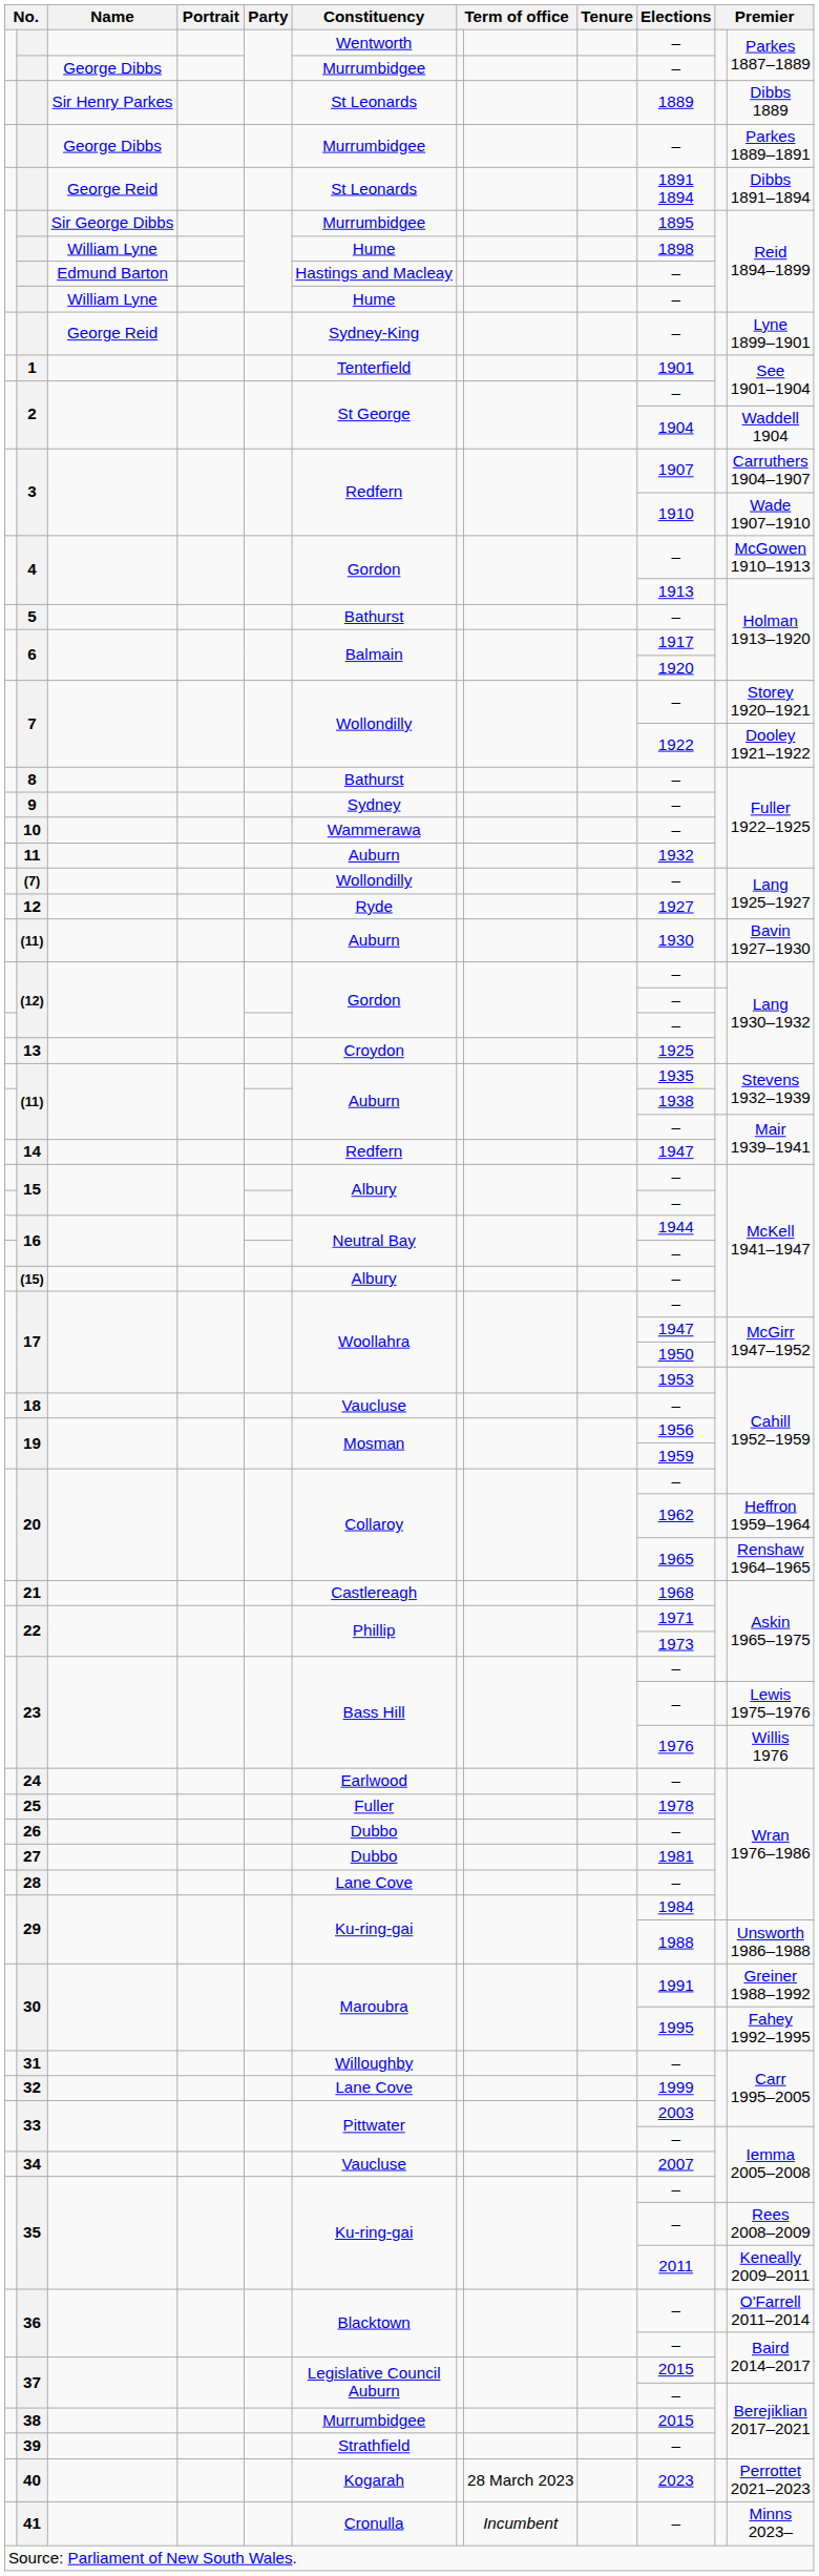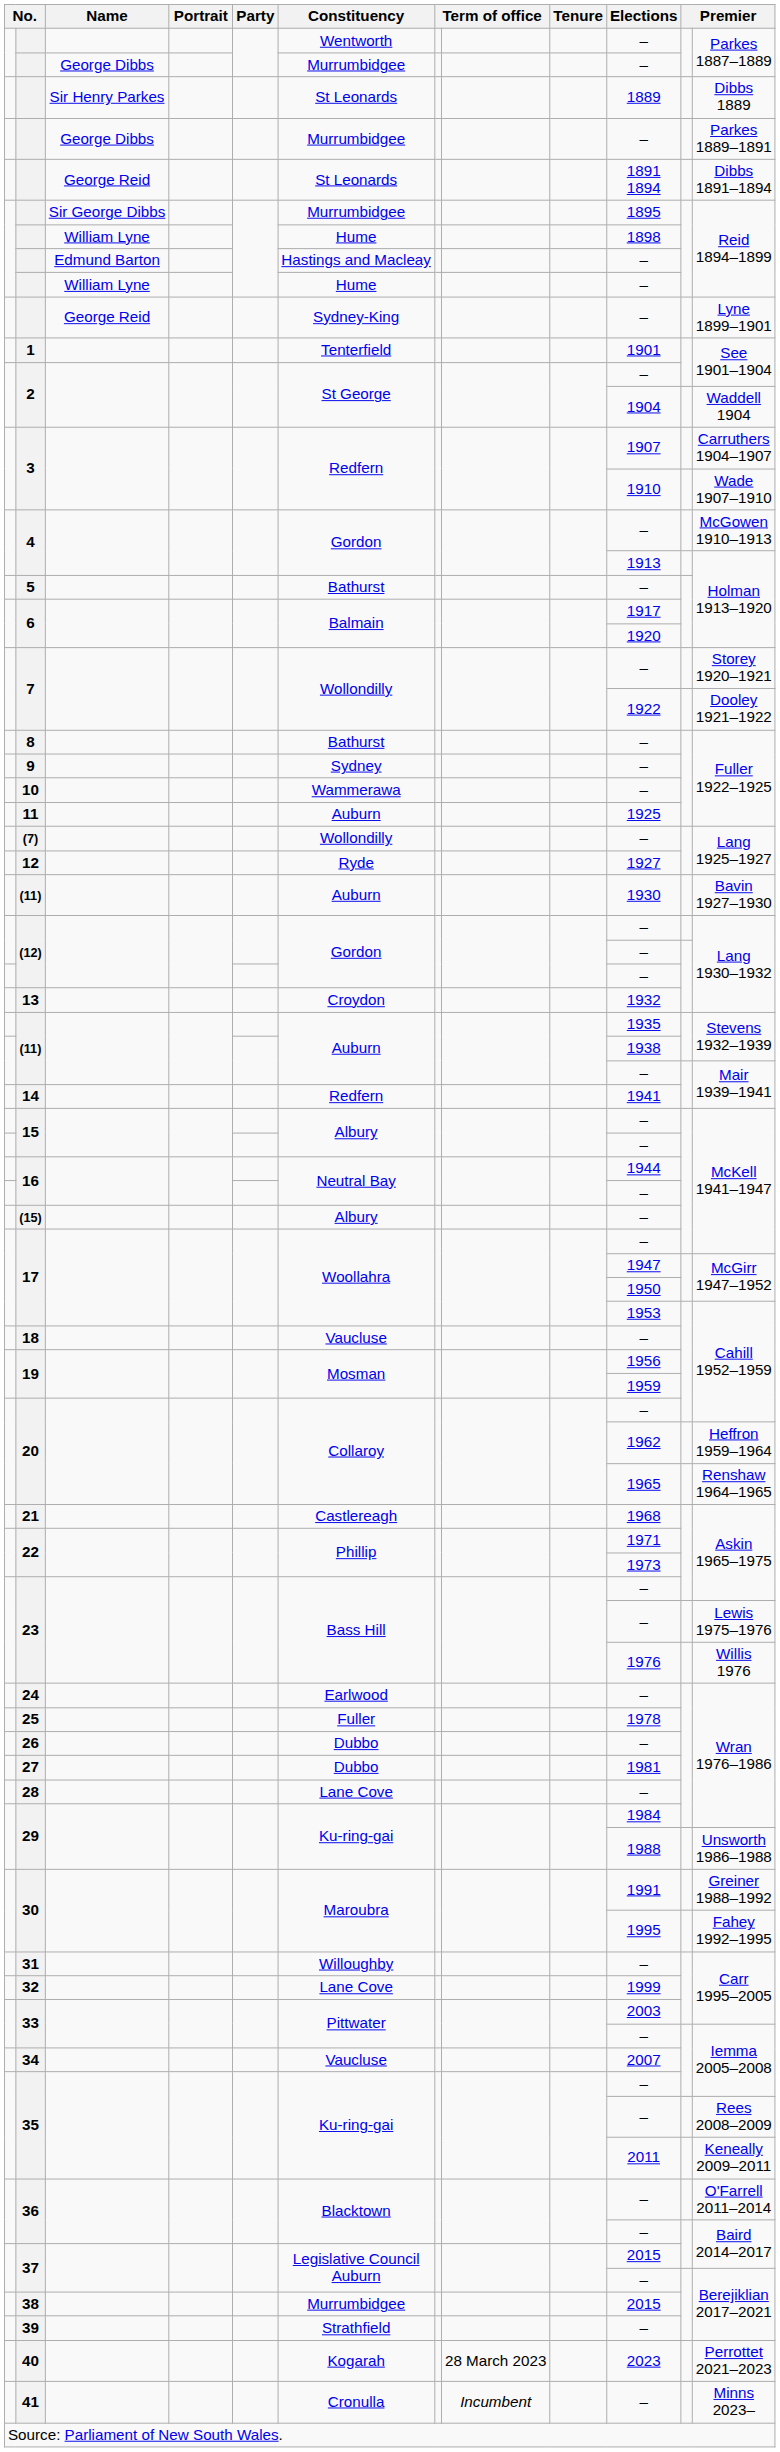11 | Elections: 1932 -> 1925
13 | Elections: 1925 -> 1932
14 | Elections: 1947 -> 1941
